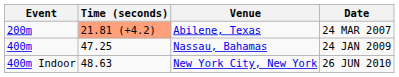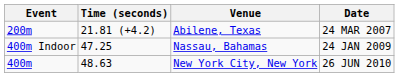Abilene, Texas | Time (seconds): lightsalmon background -> no background
Nassau, Bahamas | Event: 400m -> 400m Indoor
New York City, New York | Event: 400m Indoor -> 400m
